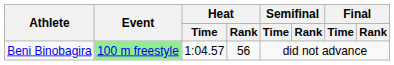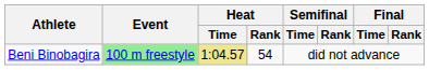Beni Binobagira | Heat / Time: no background -> khaki background
Beni Binobagira | Heat / Rank: 56 -> 54
